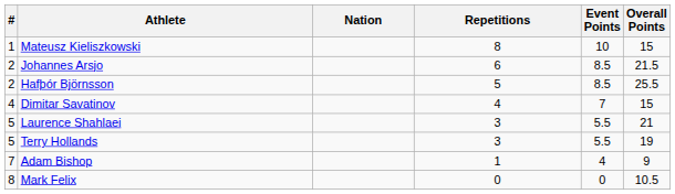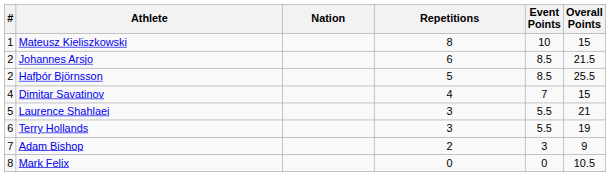Terry Hollands | #: 5 -> 6
Adam Bishop | Repetitions: 1 -> 2
Adam Bishop | Event Points: 4 -> 3
